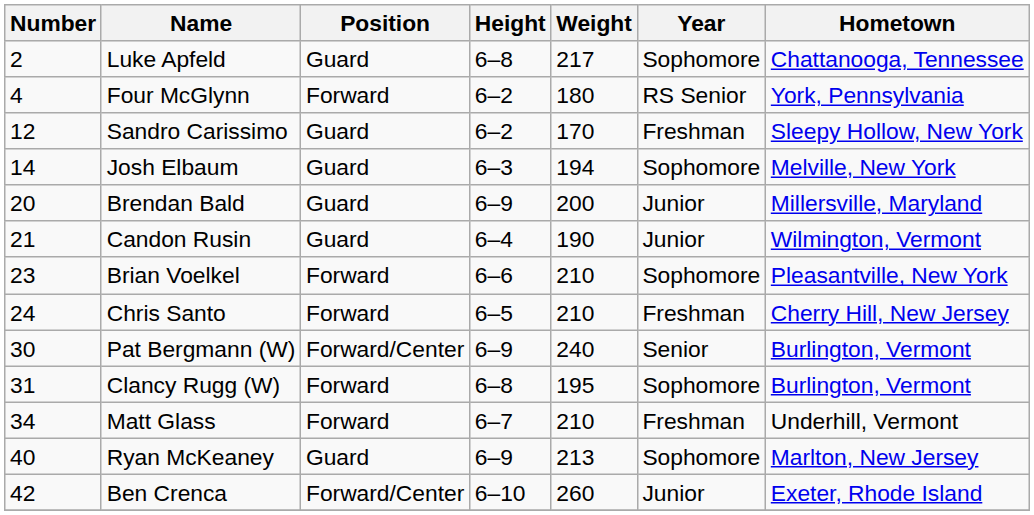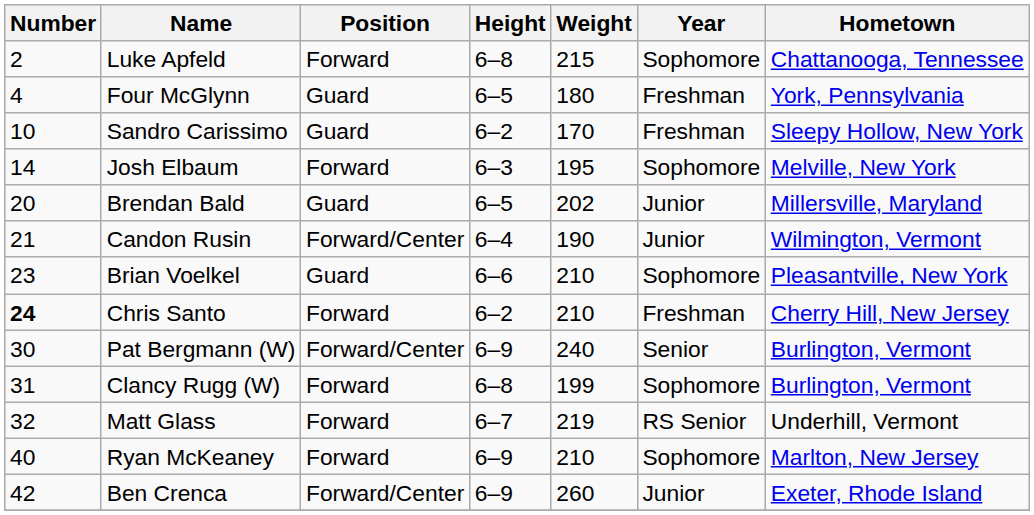Luke Apfeld | Position: Guard -> Forward
Luke Apfeld | Weight: 217 -> 215
Four McGlynn | Position: Forward -> Guard
Four McGlynn | Height: 6–2 -> 6–5
Four McGlynn | Year: RS Senior -> Freshman
Sandro Carissimo | Number: 12 -> 10
Josh Elbaum | Position: Guard -> Forward
Josh Elbaum | Weight: 194 -> 195
Brendan Bald | Height: 6–9 -> 6–5
Brendan Bald | Weight: 200 -> 202
Candon Rusin | Position: Guard -> Forward/Center
Brian Voelkel | Position: Forward -> Guard
Chris Santo | Number: normal -> bold
Chris Santo | Height: 6–5 -> 6–2
Clancy Rugg (W) | Weight: 195 -> 199
Matt Glass | Number: 34 -> 32
Matt Glass | Weight: 210 -> 219
Matt Glass | Year: Freshman -> RS Senior
Ryan McKeaney | Position: Guard -> Forward
Ryan McKeaney | Weight: 213 -> 210
Ben Crenca | Height: 6–10 -> 6–9
